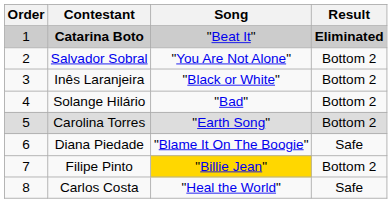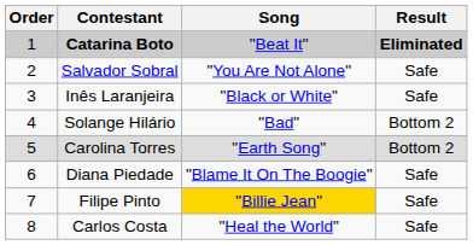Salvador Sobral | Result: Bottom 2 -> Safe
Inês Laranjeira | Result: Bottom 2 -> Safe
Filipe Pinto | Result: Bottom 2 -> Safe
